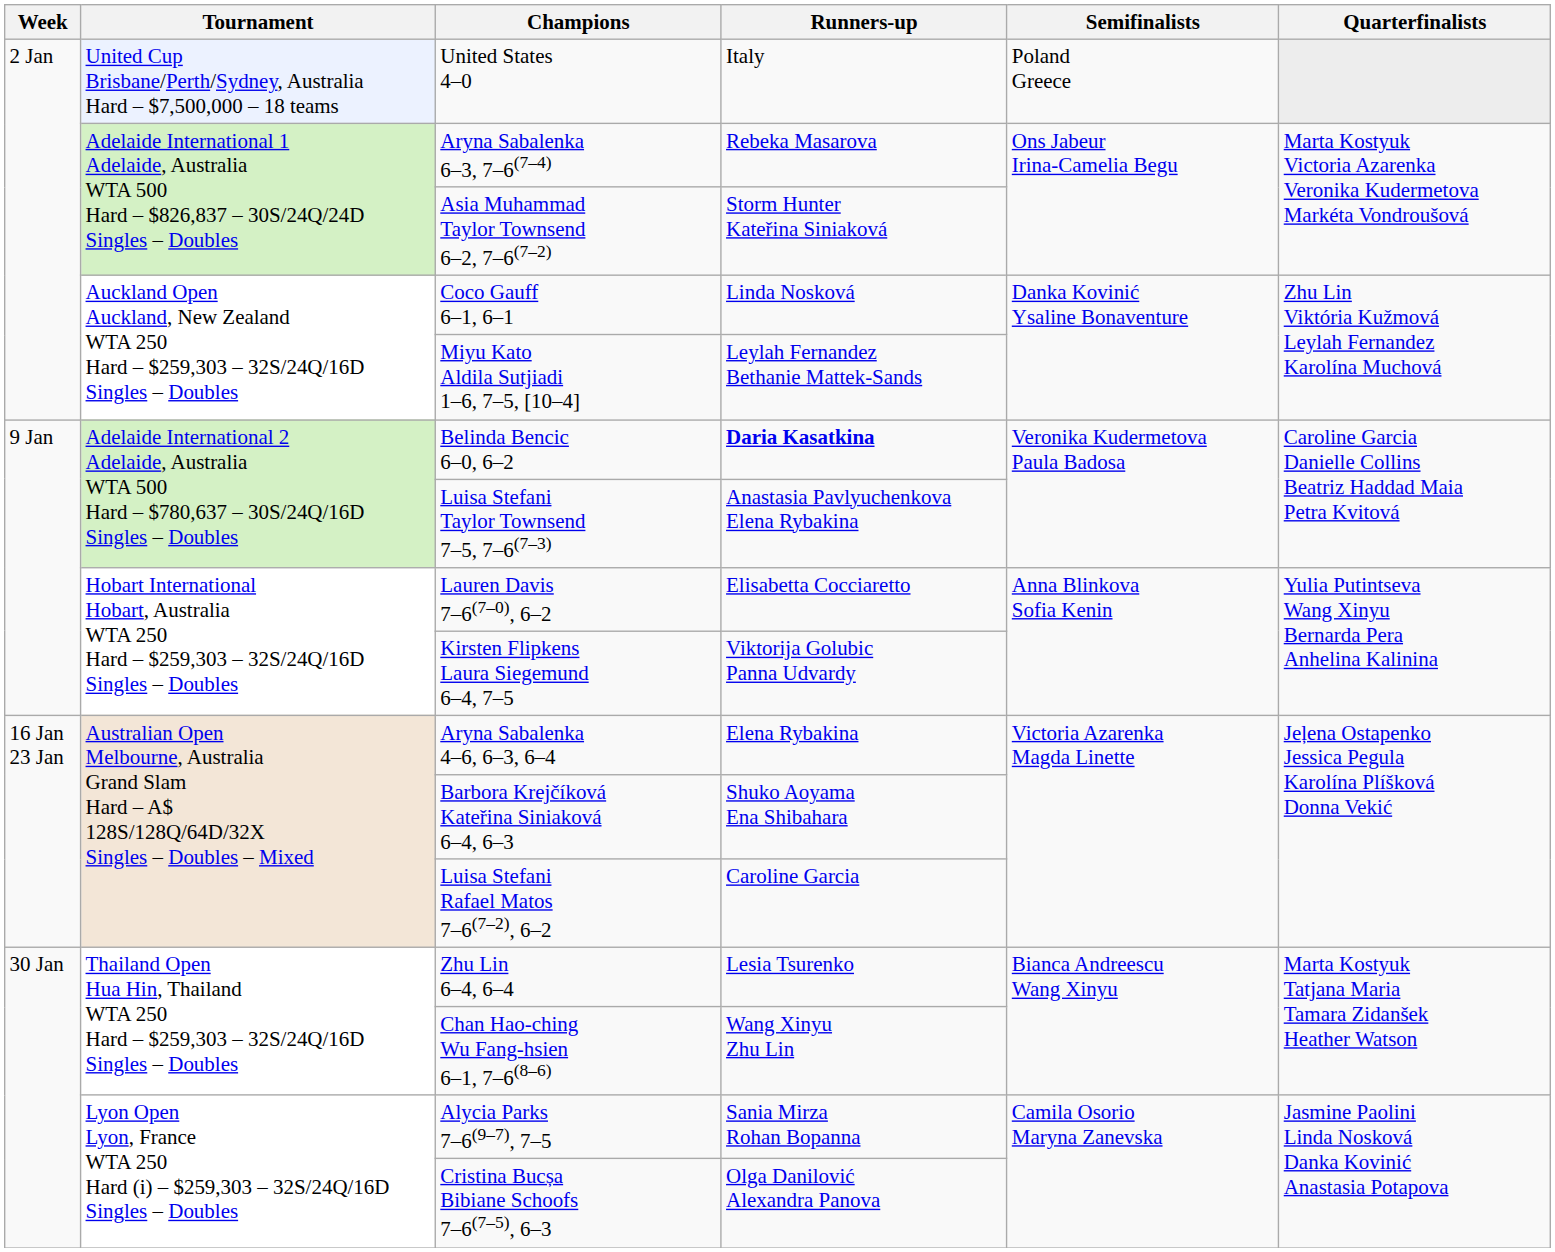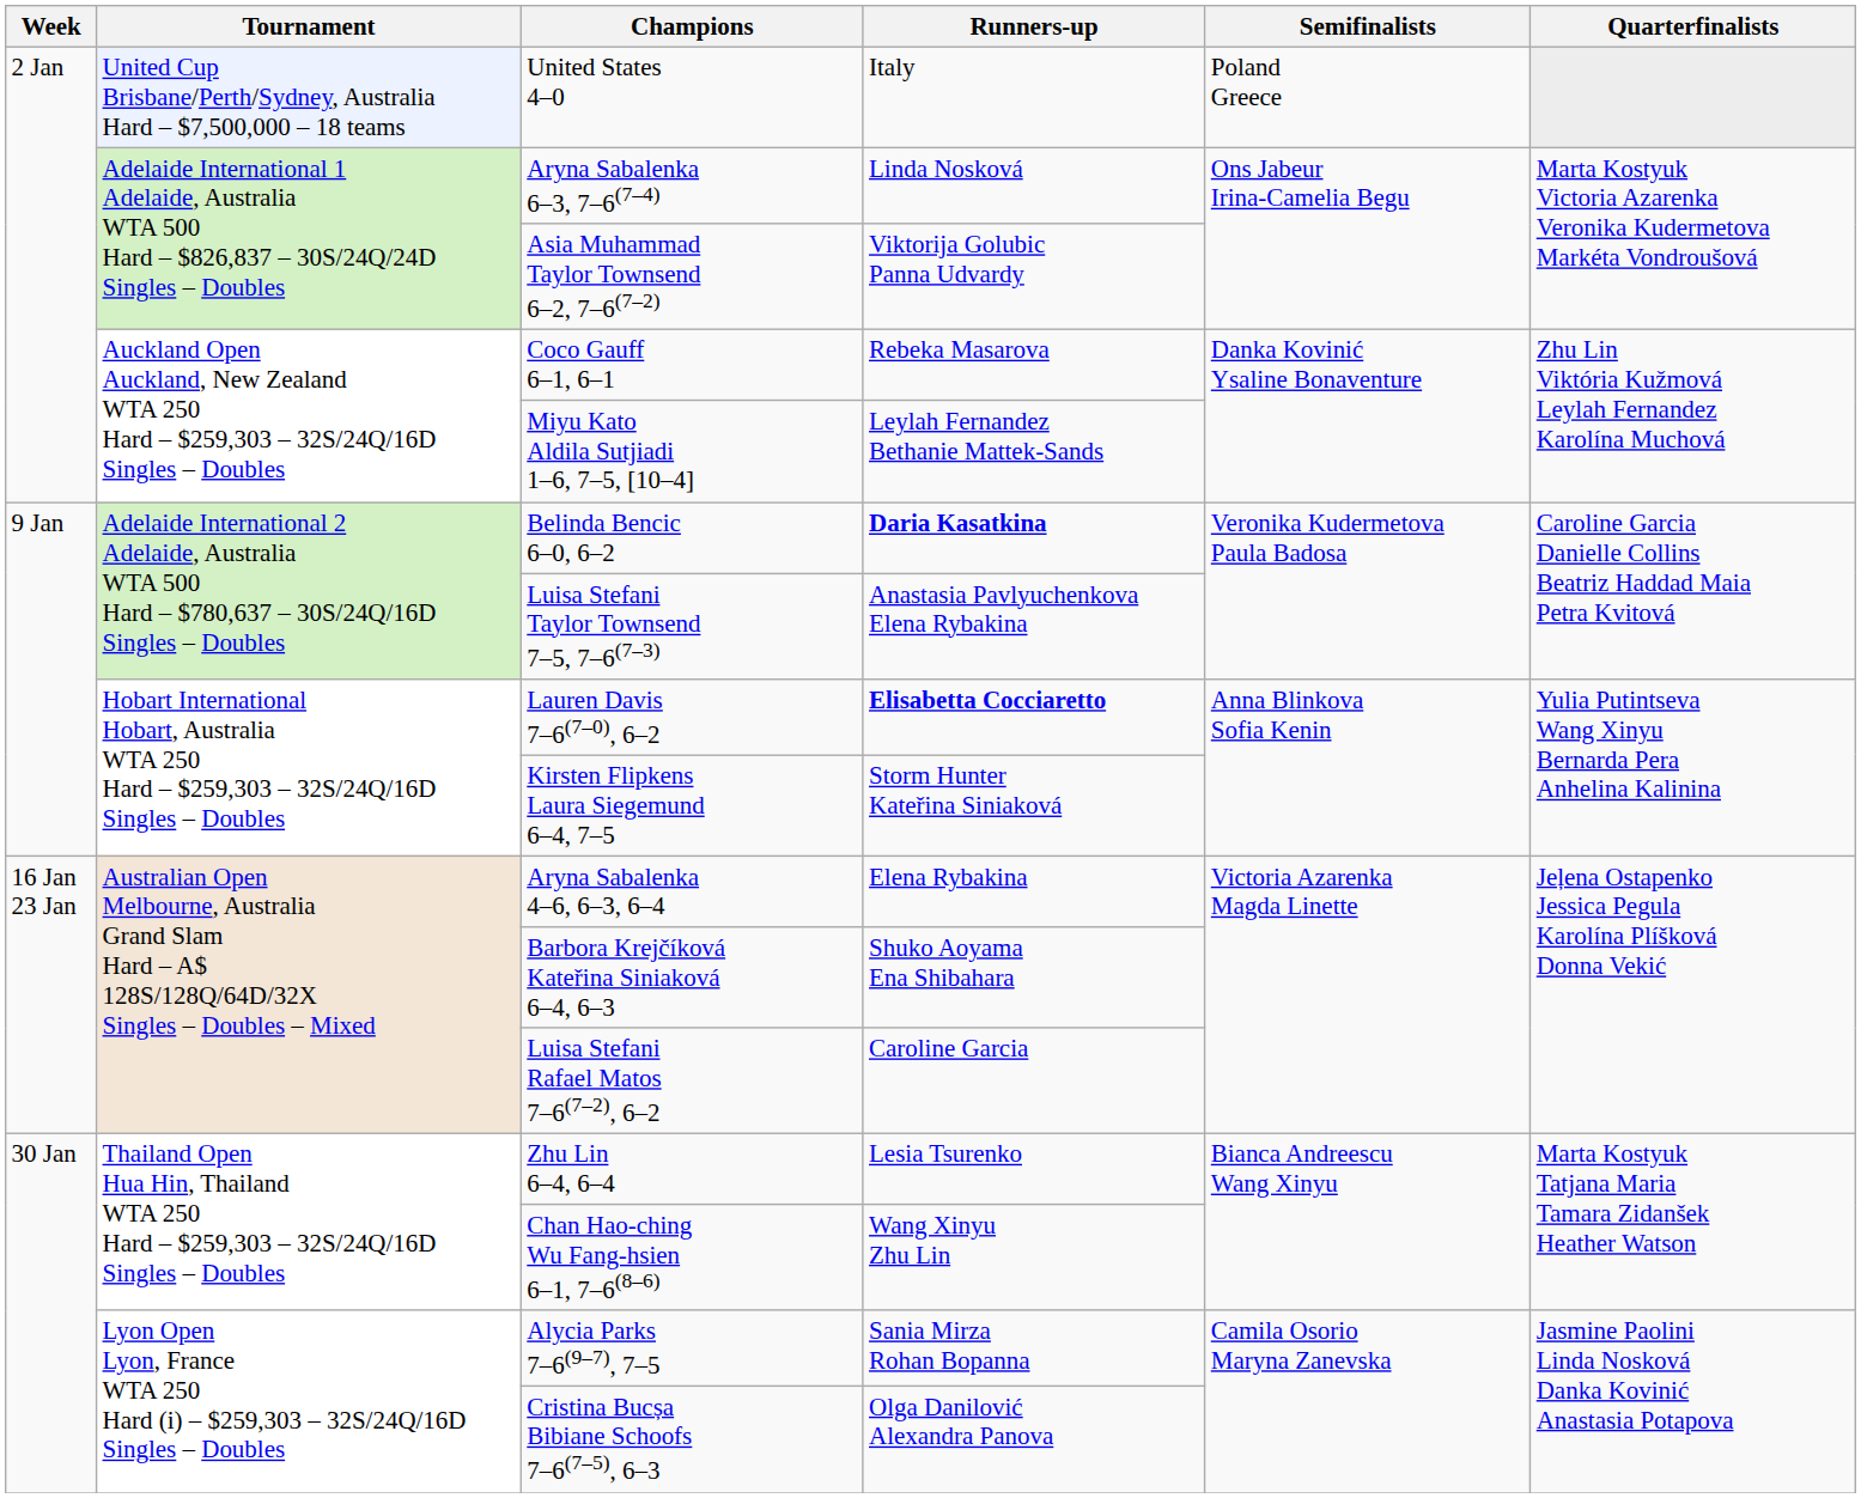Aryna Sabalenka 6–3, 7–6(7–4) | Runners-up: Rebeka Masarova -> Linda Nosková
Asia Muhammad Taylor Townsend 6–2, 7–6(7–2) | Runners-up: Storm Hunter Kateřina Siniaková -> Viktorija Golubic Panna Udvardy
Coco Gauff 6–1, 6–1 | Runners-up: Linda Nosková -> Rebeka Masarova
Lauren Davis 7–6(7–0), 6–2 | Runners-up: normal -> bold
Kirsten Flipkens Laura Siegemund 6–4, 7–5 | Runners-up: Viktorija Golubic Panna Udvardy -> Storm Hunter Kateřina Siniaková
